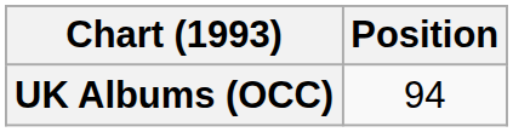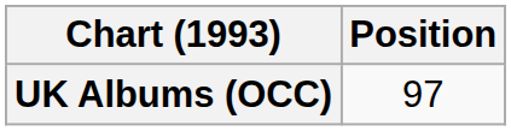UK Albums (OCC) | Position: 94 -> 97
